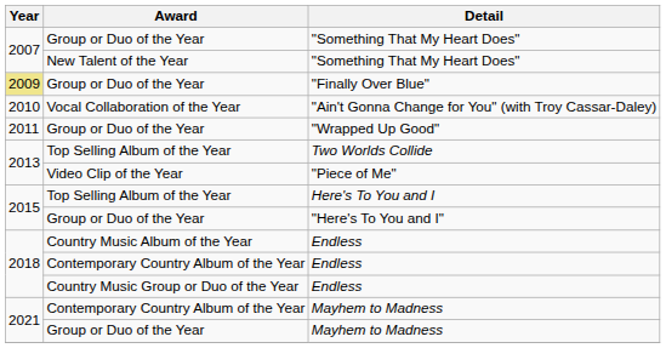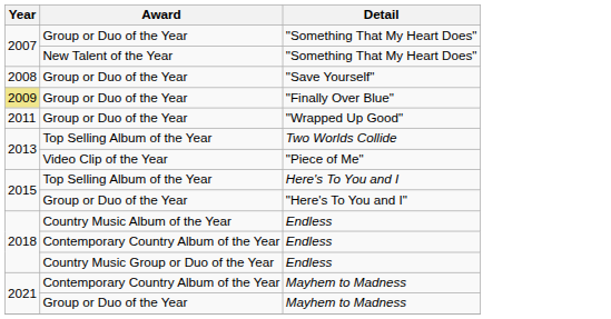+ row: 2008 | Group or Duo of the Year | "Save Yourself"
- row: 2010 | Vocal Collaboration of the Year | "Ain't Gonna Change for You" (with Troy Cassar-Daley)
